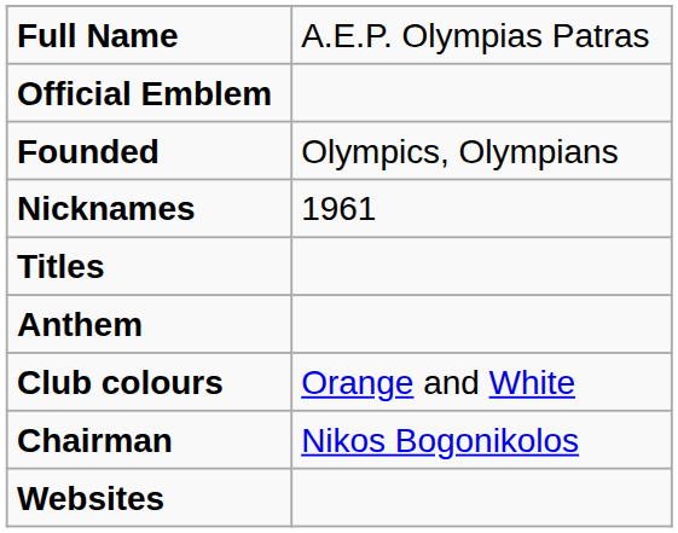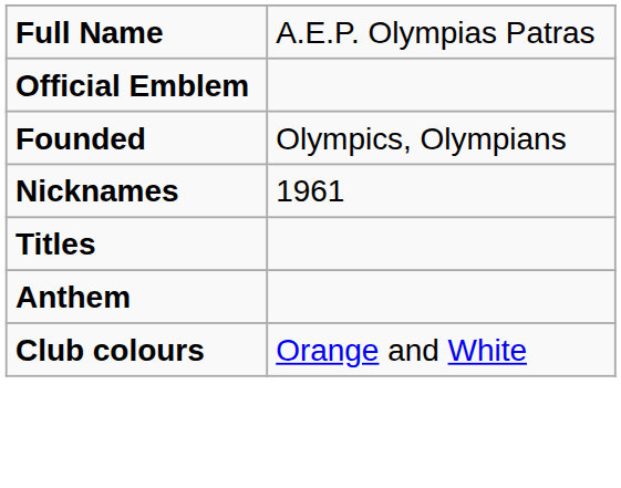- row: Chairman | Nikos Bogonikolos
- row: Websites
